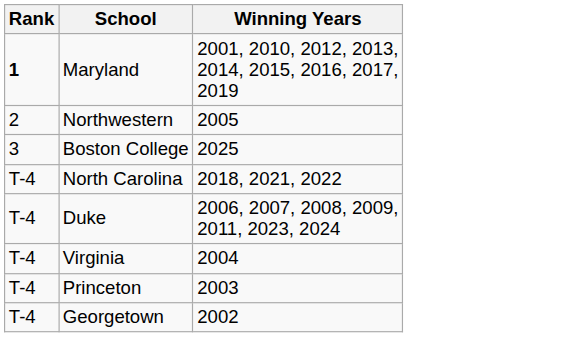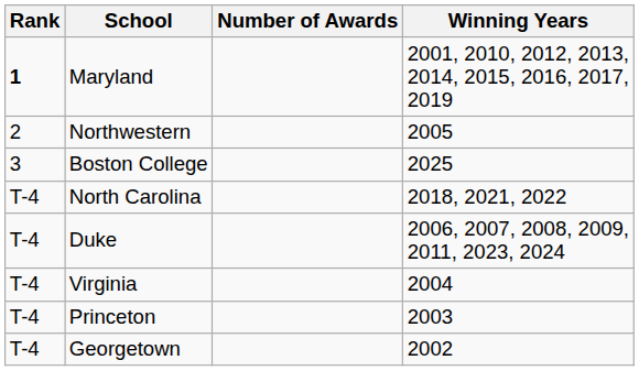+ column: Number of Awards
